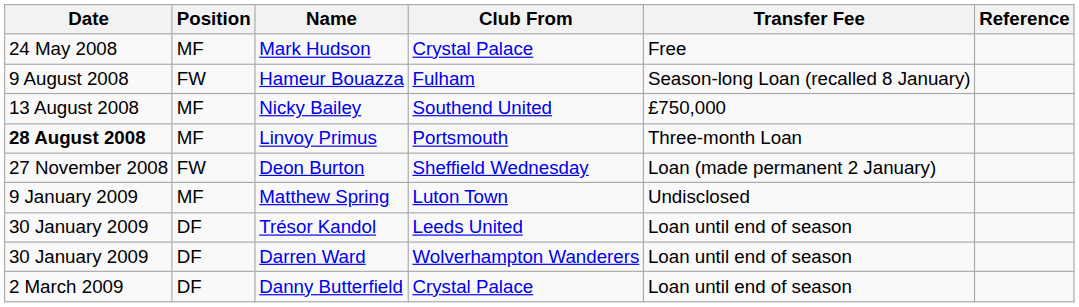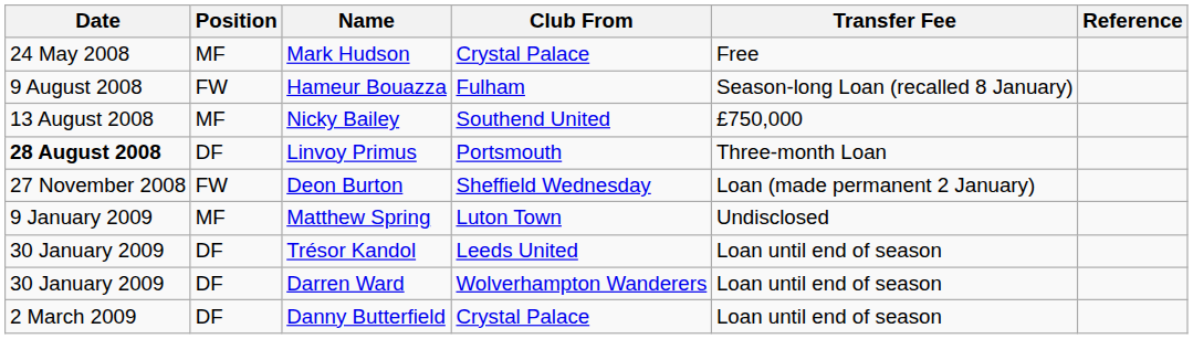Linvoy Primus | Position: MF -> DF
